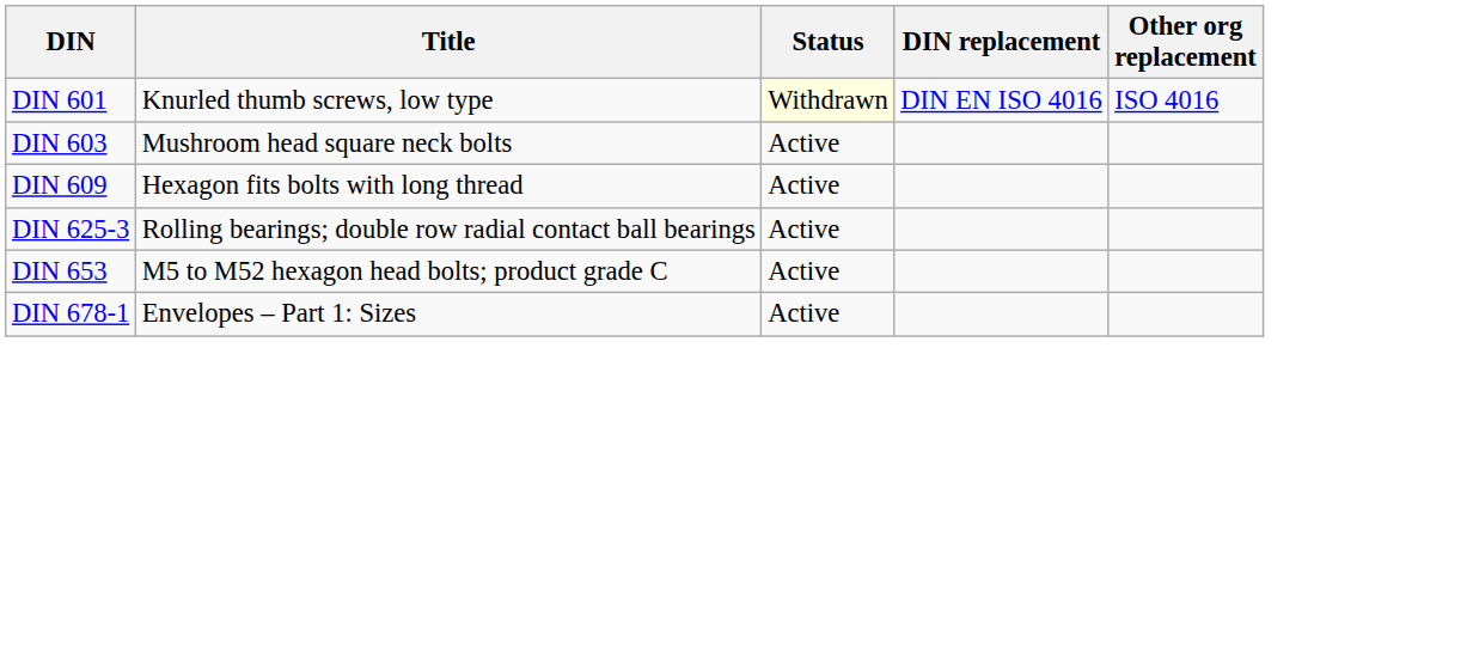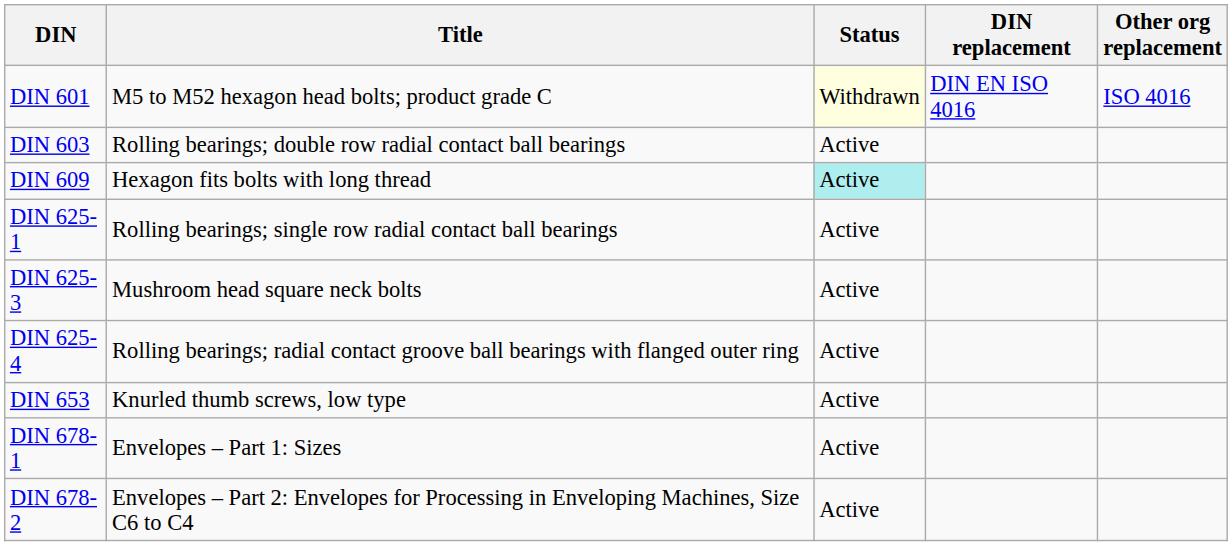DIN 601 | Title: Knurled thumb screws, low type -> M5 to M52 hexagon head bolts; product grade C
DIN 603 | Title: Mushroom head square neck bolts -> Rolling bearings; double row radial contact ball bearings
DIN 609 | Status: no background -> paleturquoise background
+ row: DIN 625-1 | Rolling bearings; single row radial contact ball bearings | Active
DIN 625-3 | Title: Rolling bearings; double row radial contact ball bearings -> Mushroom head square neck bolts
+ row: DIN 625-4 | Rolling bearings; radial contact groove ball bearings with flanged outer ring | Active
DIN 653 | Title: M5 to M52 hexagon head bolts; product grade C -> Knurled thumb screws, low type
+ row: DIN 678-2 | Envelopes – Part 2: Envelopes for Processing in Enveloping Machines, Size C6 to C4 | Active
